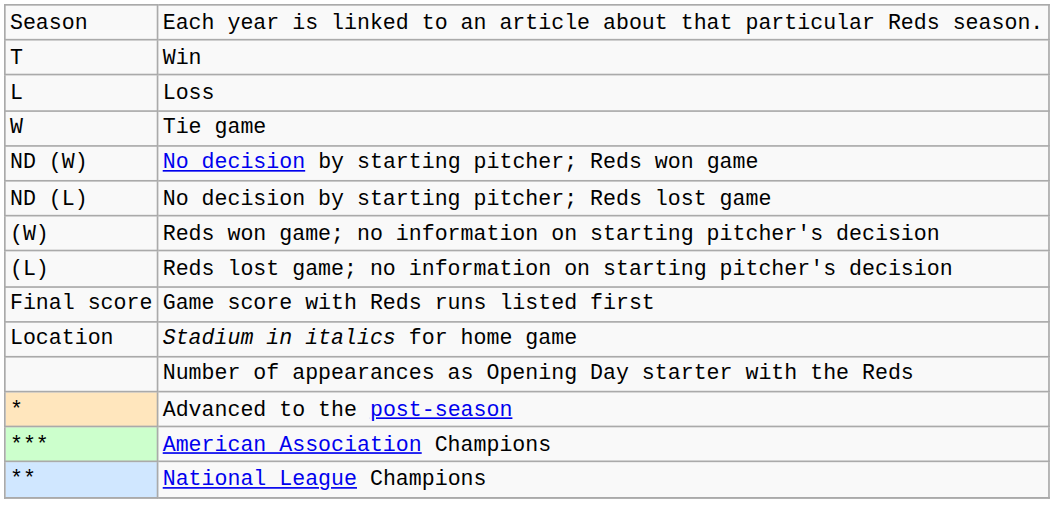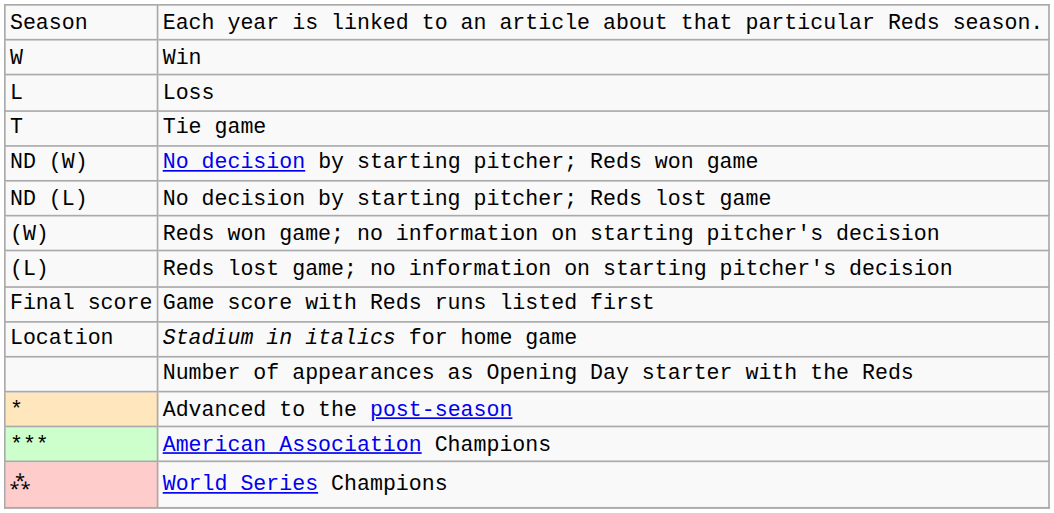Win | column 1: T -> W
Tie game | column 1: W -> T
- row: ** | National League Champions
+ row: ⁂ | World Series Champions
